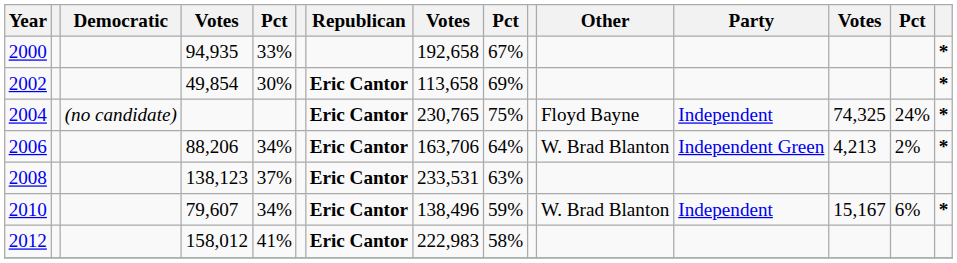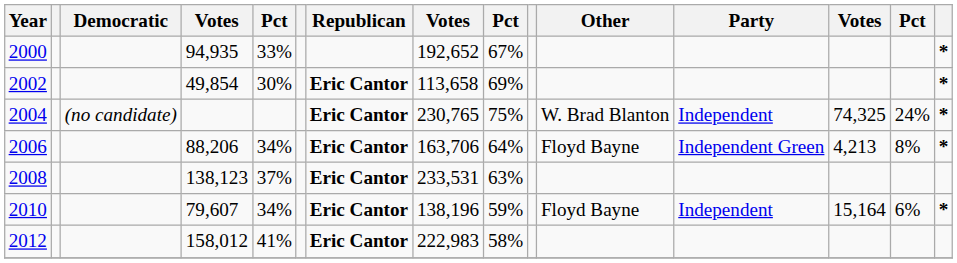2000 | column 8: 192,658 -> 192,652
2004 | Other: Floyd Bayne -> W. Brad Blanton
2006 | Other: W. Brad Blanton -> Floyd Bayne
2006 | column 14: 2% -> 8%
2010 | column 8: 138,496 -> 138,196
2010 | Other: W. Brad Blanton -> Floyd Bayne
2010 | column 13: 15,167 -> 15,164
